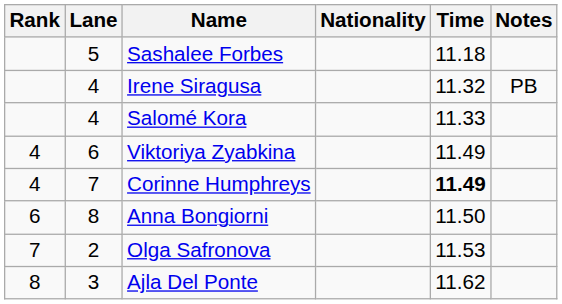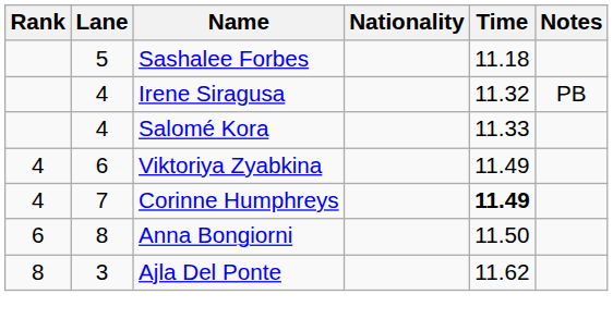- row: 7 | 2 | Olga Safronova | 11.53
